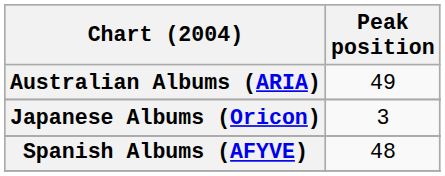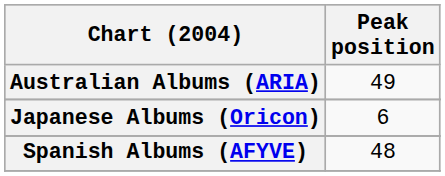Japanese Albums (Oricon) | Peak position: 3 -> 6
